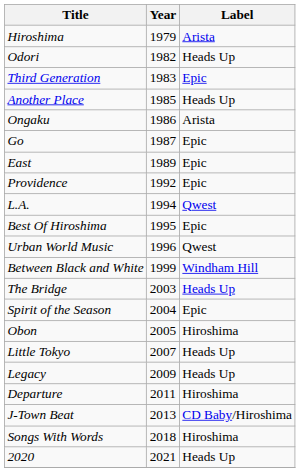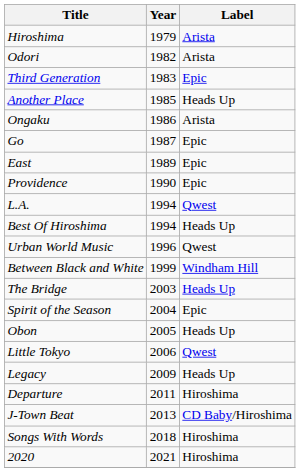Odori | Label: Heads Up -> Arista
Providence | Year: 1992 -> 1990
Best Of Hiroshima | Year: 1995 -> 1994
Best Of Hiroshima | Label: Epic -> Heads Up
Obon | Label: Hiroshima -> Heads Up
Little Tokyo | Year: 2007 -> 2006
Little Tokyo | Label: Heads Up -> Qwest
2020 | Label: Heads Up -> Hiroshima
